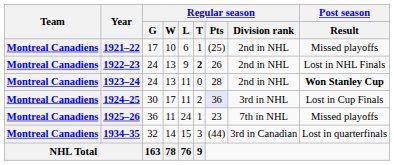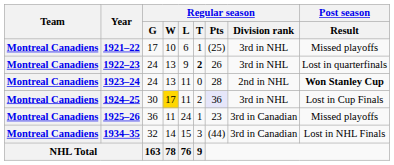1921–22 | Regular season / Division rank: 2nd in NHL -> 3rd in NHL
1922–23 | Regular season / Division rank: 2nd in NHL -> 3rd in NHL
1922–23 | Post season / Result: Lost in NHL Finals -> Lost in quarterfinals
1924–25 | Regular season / W: no background -> gold background
1925–26 | Regular season / Division rank: 7th in NHL -> 3rd in Canadian
1934–35 | Post season / Result: Lost in quarterfinals -> Lost in NHL Finals
